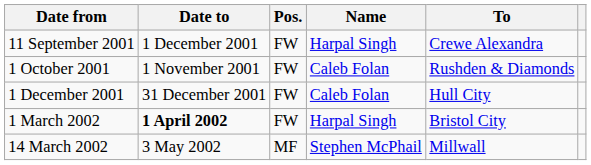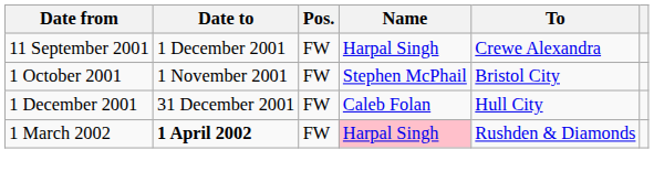1 October 2001 | Name: Caleb Folan -> Stephen McPhail
1 October 2001 | To: Rushden & Diamonds -> Bristol City
1 March 2002 | Name: no background -> pink background
1 March 2002 | To: Bristol City -> Rushden & Diamonds
- row: 14 March 2002 | 3 May 2002 | MF | Stephen McPhail | Millwall
